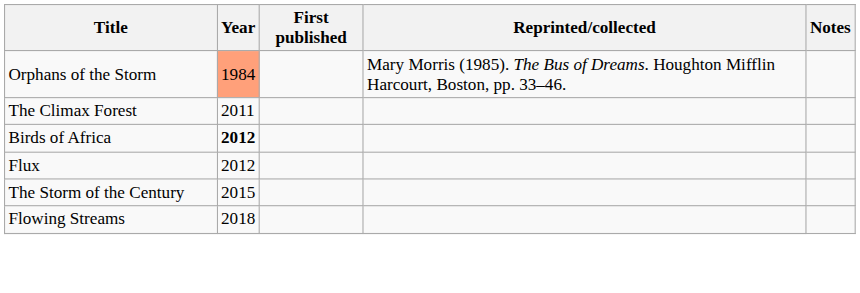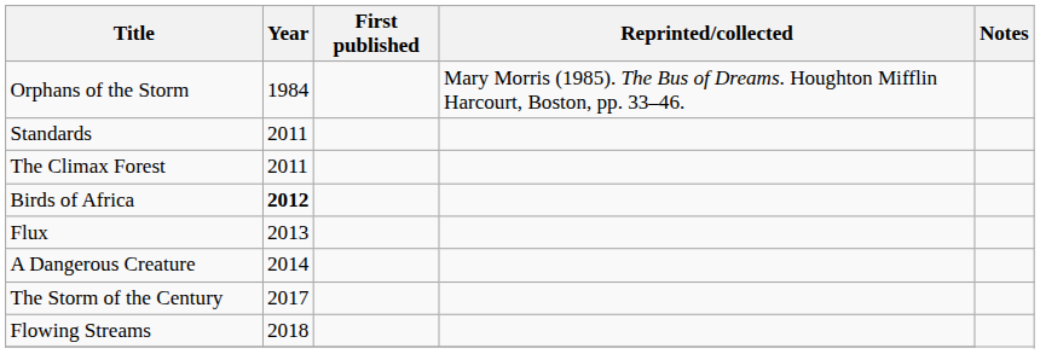Orphans of the Storm | Year: lightsalmon background -> no background
+ row: Standards | 2011
Flux | Year: 2012 -> 2013
+ row: A Dangerous Creature | 2014
The Storm of the Century | Year: 2015 -> 2017
